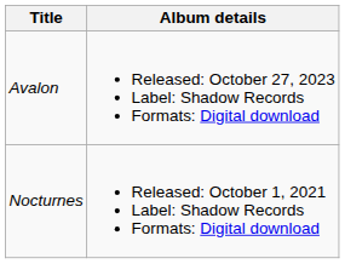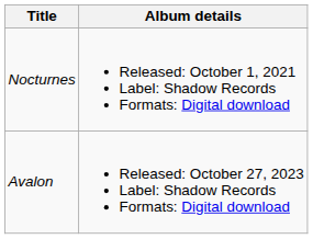rows swapped: Nocturnes <-> Avalon
